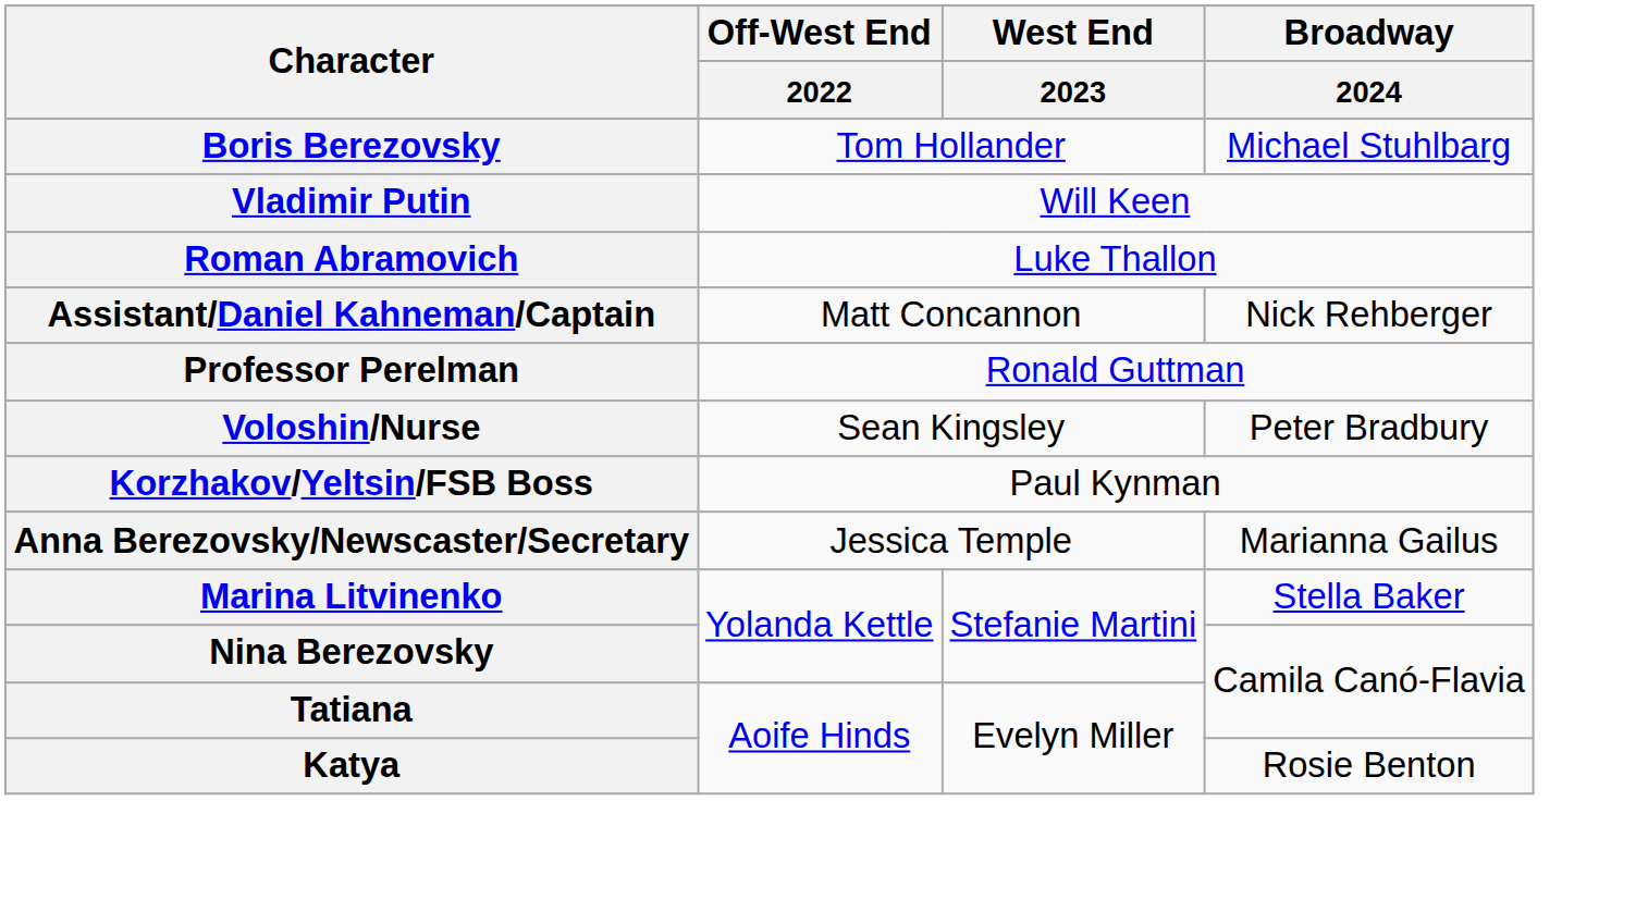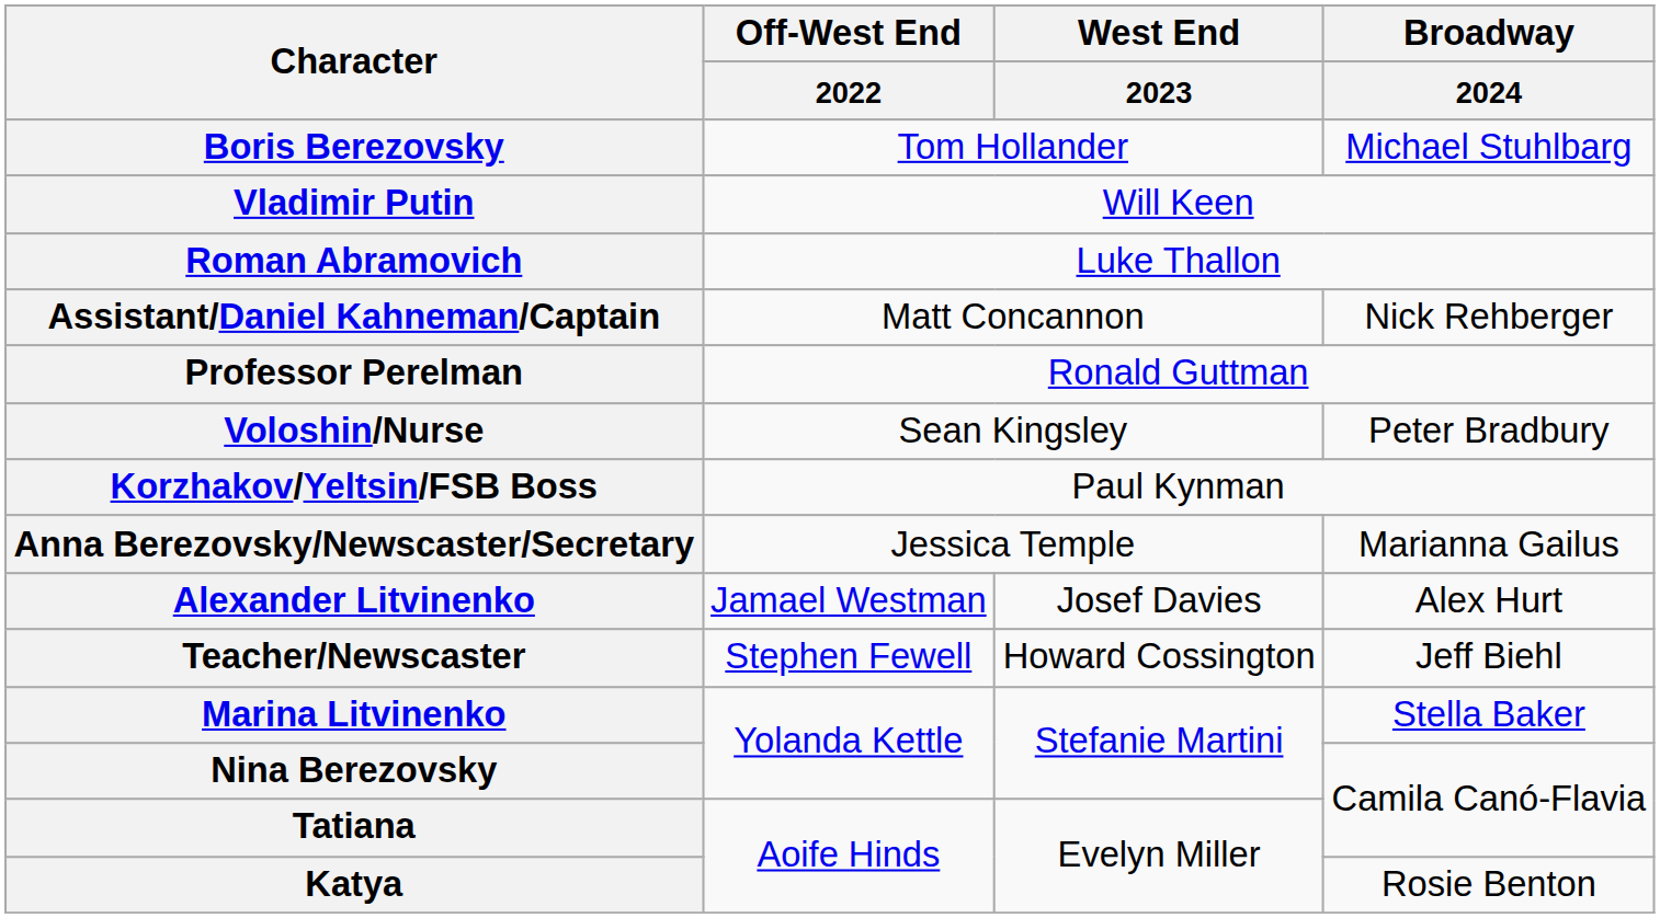+ row: Alexander Litvinenko | Jamael Westman | Josef Davies | Alex Hurt
+ row: Teacher/Newscaster | Stephen Fewell | Howard Cossington | Jeff Biehl
